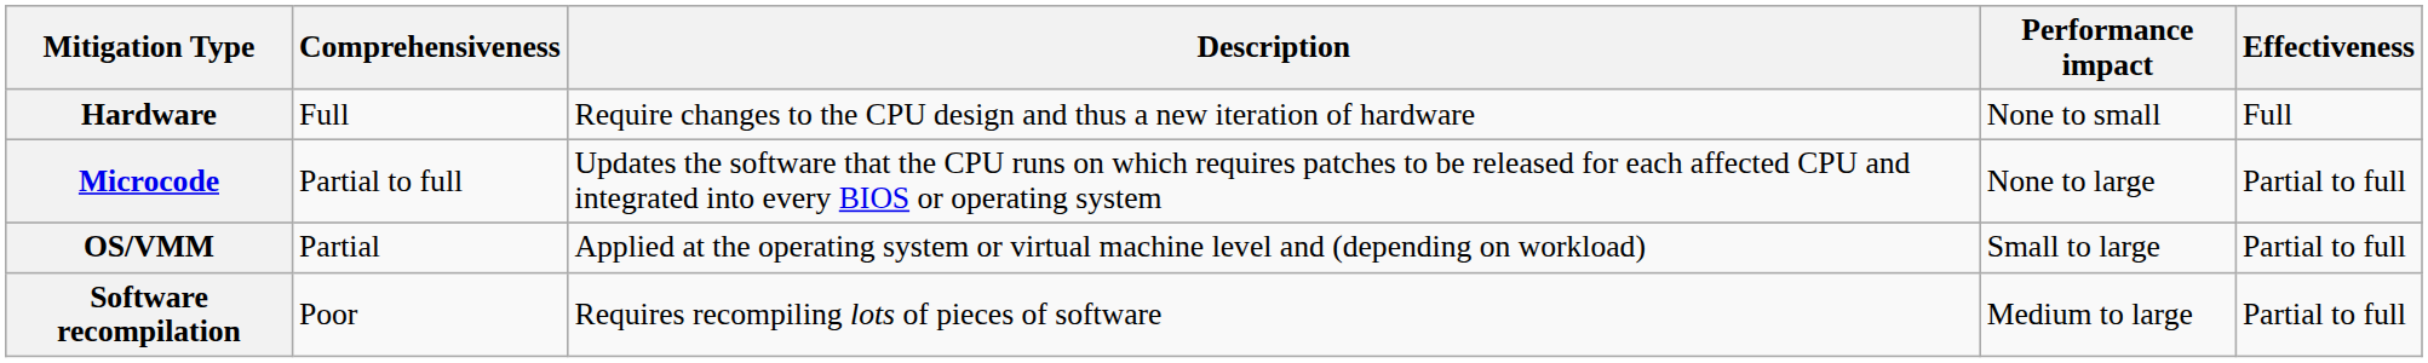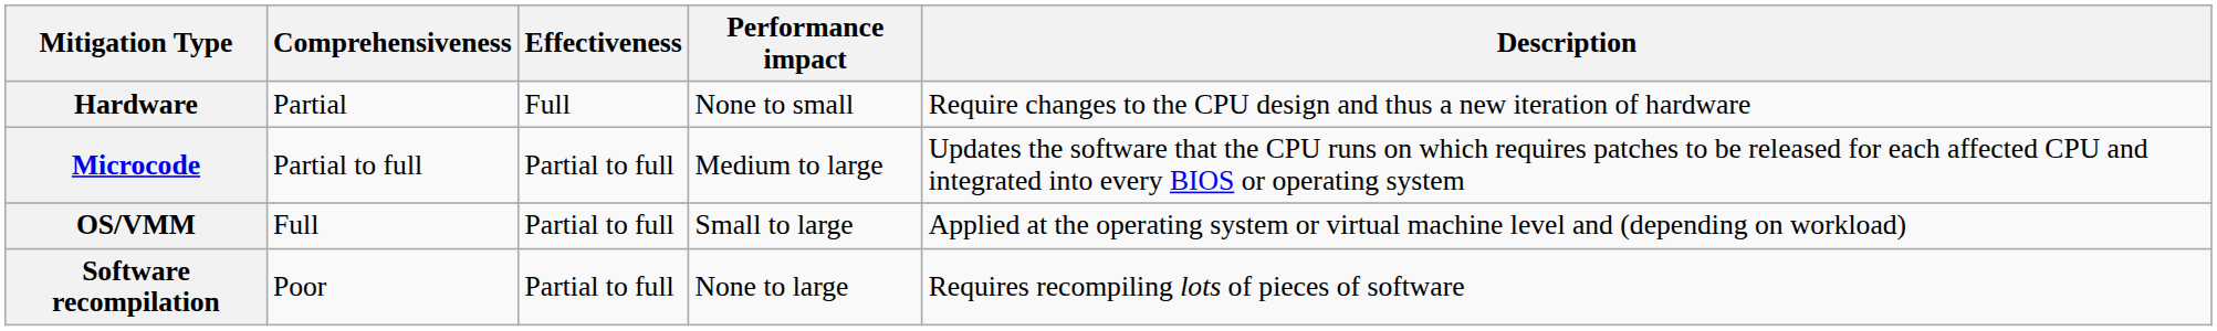columns swapped: Effectiveness <-> Description
Hardware | Comprehensiveness: Full -> Partial
Microcode | Performance impact: None to large -> Medium to large
OS/VMM | Comprehensiveness: Partial -> Full
Software recompilation | Performance impact: Medium to large -> None to large
